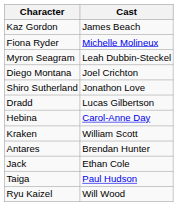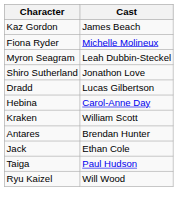- row: Diego Montana | Joel Crichton
